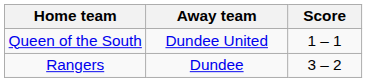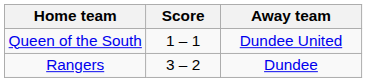columns swapped: Score <-> Away team
